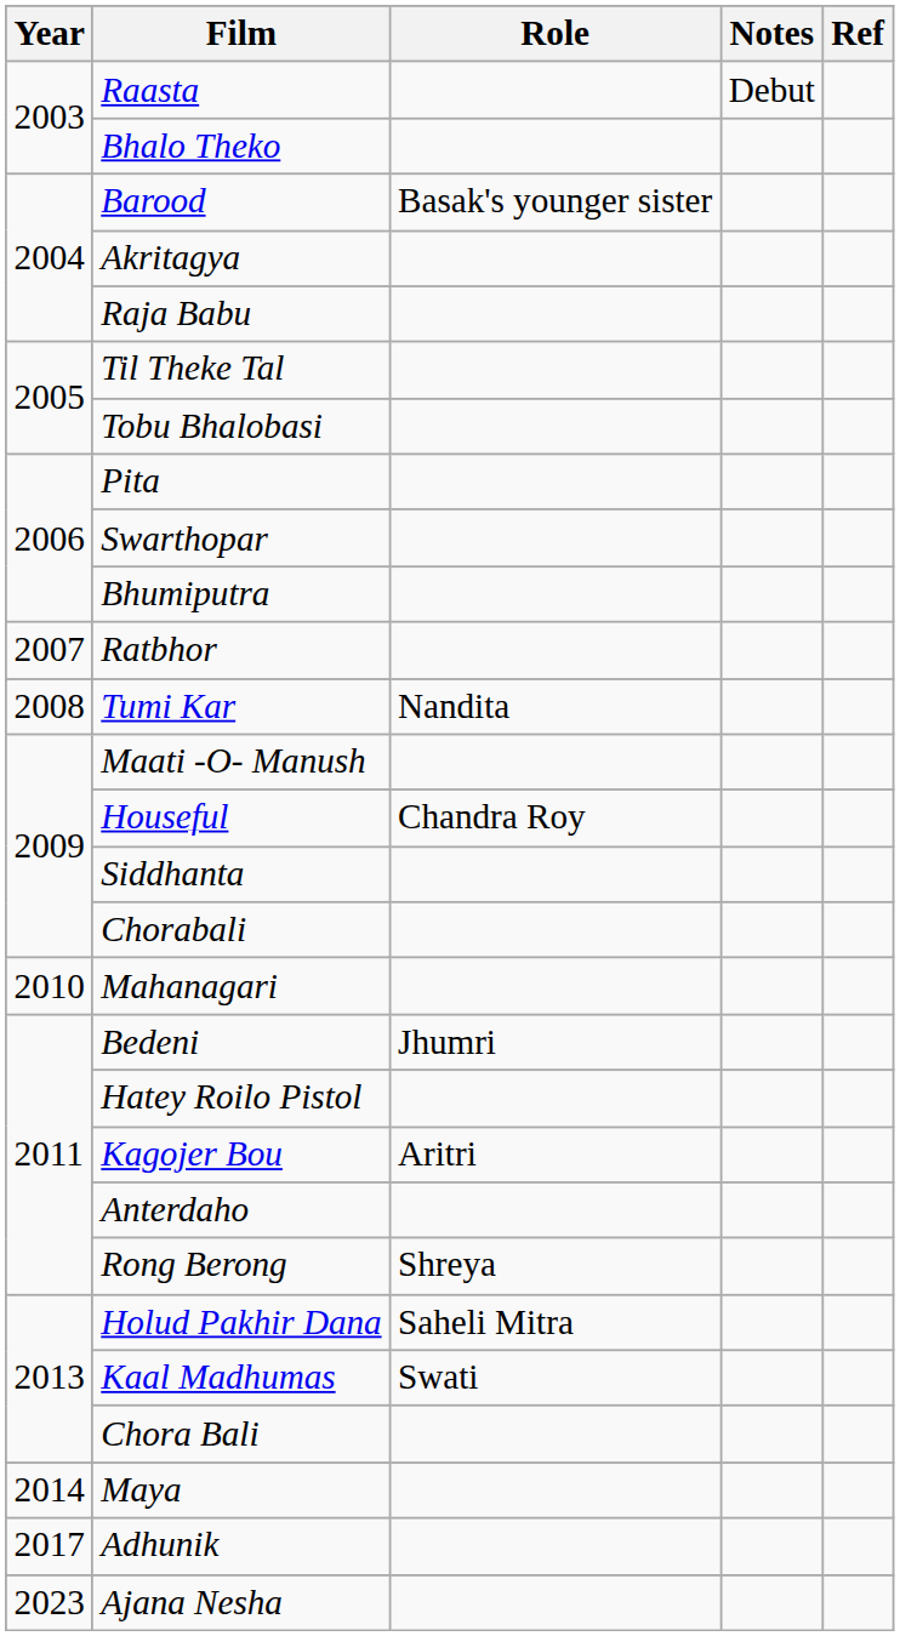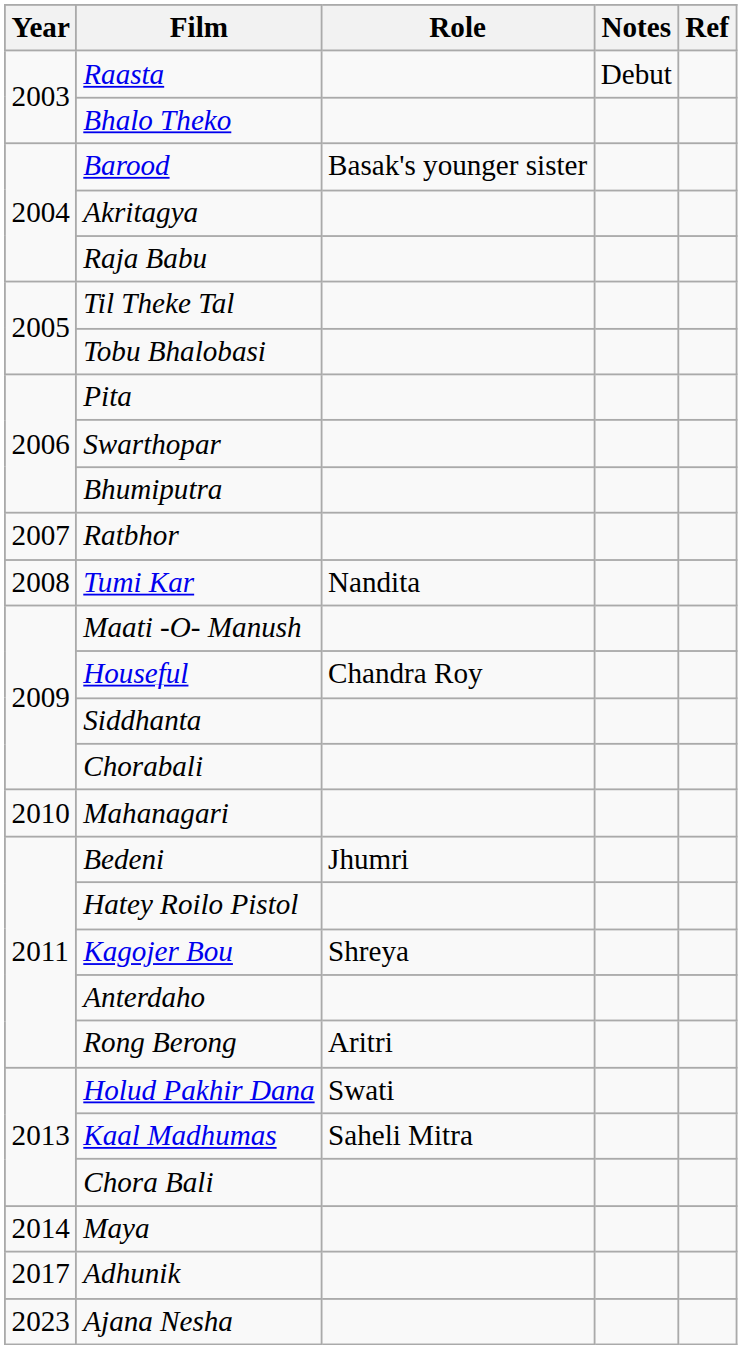Kagojer Bou | Role: Aritri -> Shreya
Rong Berong | Role: Shreya -> Aritri
Holud Pakhir Dana | Role: Saheli Mitra -> Swati
Kaal Madhumas | Role: Swati -> Saheli Mitra
